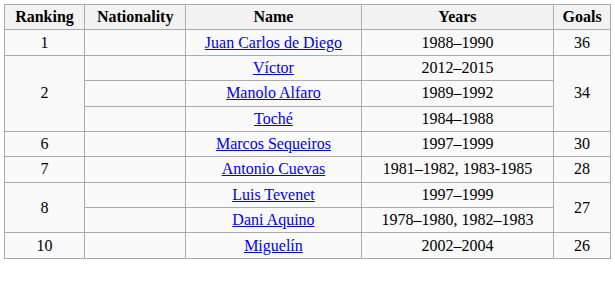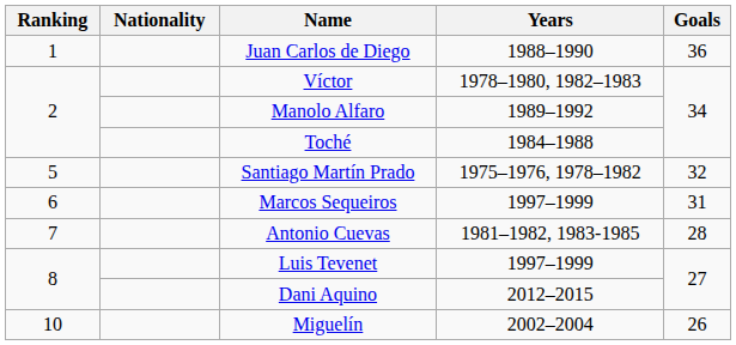Víctor | Years: 2012–2015 -> 1978–1980, 1982–1983
+ row: 5 | Santiago Martín Prado | 1975–1976, 1978–1982 | 32
Marcos Sequeiros | Goals: 30 -> 31
Dani Aquino | Years: 1978–1980, 1982–1983 -> 2012–2015
